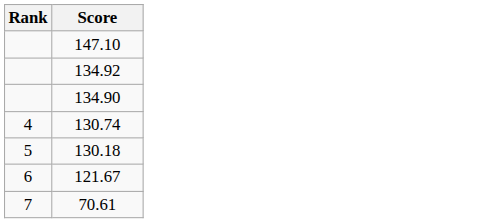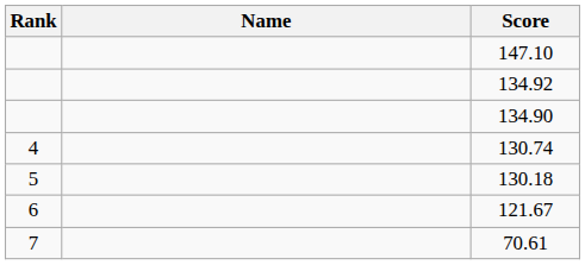+ column: Name
